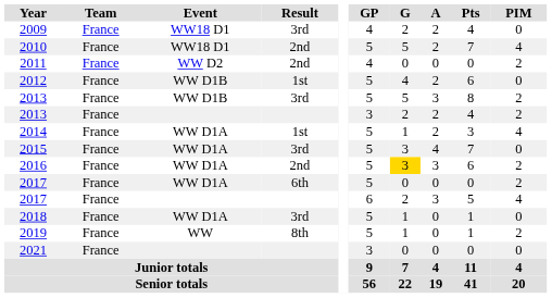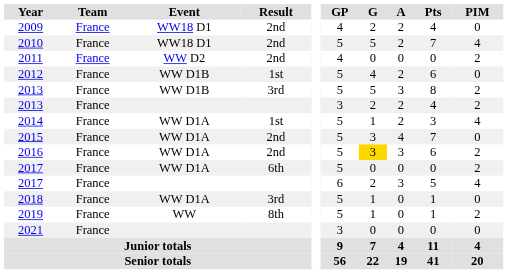2009 | Result: 3rd -> 2nd
2015 | Result: 3rd -> 2nd
